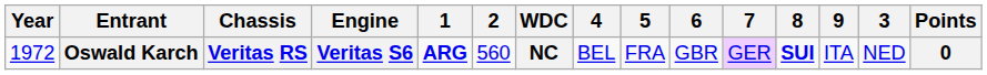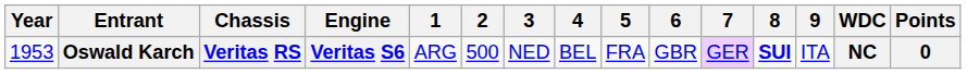columns swapped: 3 <-> WDC
Oswald Karch | Year: 1972 -> 1953
Oswald Karch | 1: bold -> normal
Oswald Karch | 2: 560 -> 500
